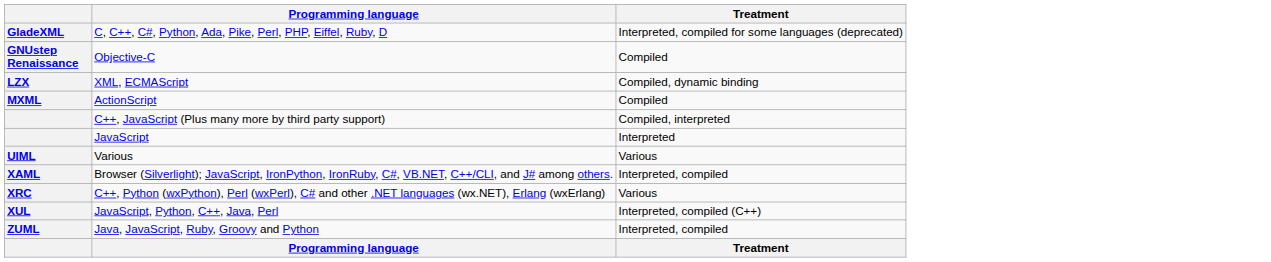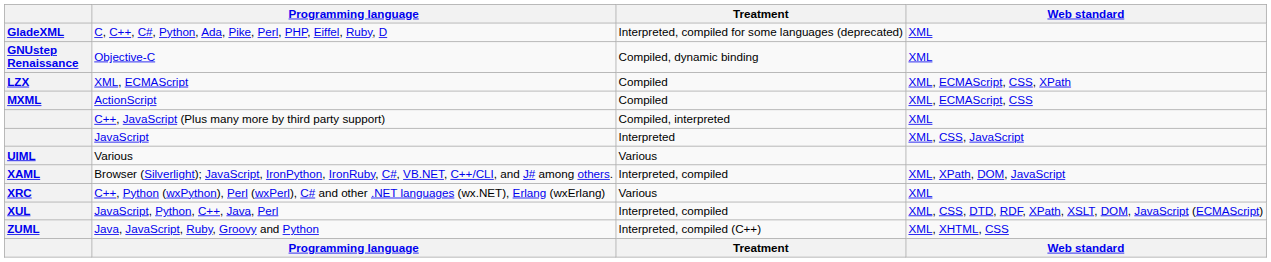+ column: Web standard | XML | XML | XML, ECMAScript, CSS, XPath | XML, ECMAScript, CSS | XML | XML, CSS, JavaScript | XML, XPath, DOM, JavaScript | XML | XML, CSS, DTD, RDF, XPath, XSLT, DOM, JavaScript (ECMAScript) | XML, XHTML, CSS | Web standard
GNUstep Renaissance | Treatment: Compiled -> Compiled, dynamic binding
LZX | Treatment: Compiled, dynamic binding -> Compiled
XUL | Treatment: Interpreted, compiled (C++) -> Interpreted, compiled
ZUML | Treatment: Interpreted, compiled -> Interpreted, compiled (C++)
